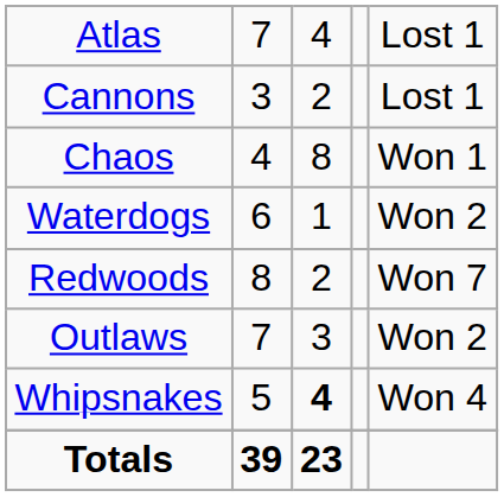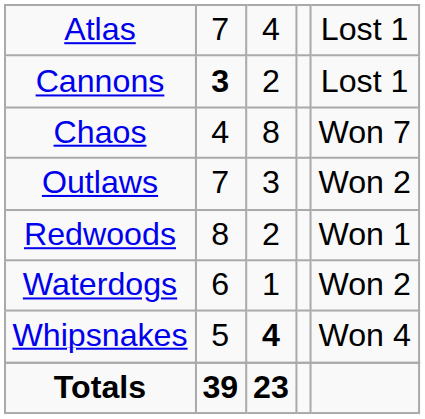Cannons | column 2: normal -> bold
Chaos | column 5: Won 1 -> Won 7
rows swapped: Outlaws <-> Waterdogs
Redwoods | column 5: Won 7 -> Won 1
